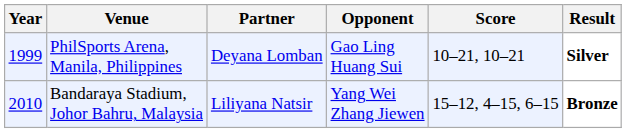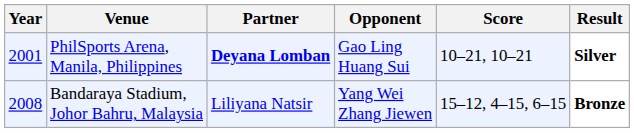PhilSports Arena, Manila, Philippines | Year: 1999 -> 2001
PhilSports Arena, Manila, Philippines | Partner: normal -> bold
Bandaraya Stadium, Johor Bahru, Malaysia | Year: 2010 -> 2008
